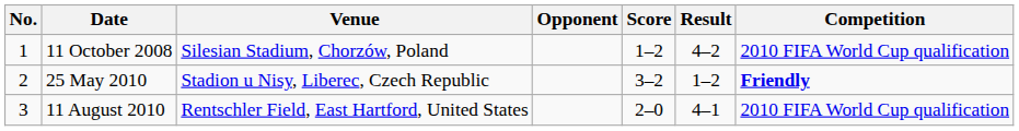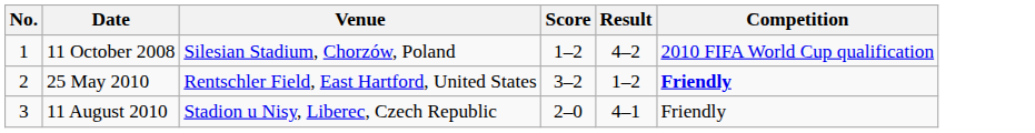- column: Opponent
25 May 2010 | Venue: Stadion u Nisy, Liberec, Czech Republic -> Rentschler Field, East Hartford, United States
11 August 2010 | Venue: Rentschler Field, East Hartford, United States -> Stadion u Nisy, Liberec, Czech Republic
11 August 2010 | Competition: 2010 FIFA World Cup qualification -> Friendly
